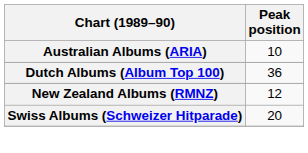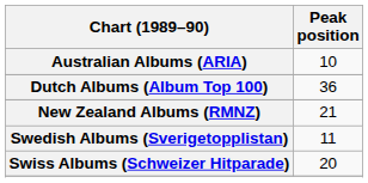New Zealand Albums (RMNZ) | Peak position: 12 -> 21
+ row: Swedish Albums (Sverigetopplistan) | 11
